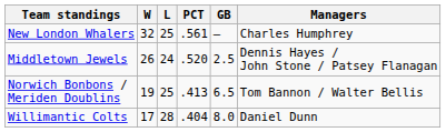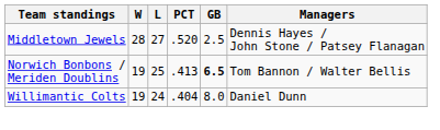- row: New London Whalers | 32 | 25 | .561 | – | Charles Humphrey
Middletown Jewels | W: 26 -> 28
Middletown Jewels | L: 24 -> 27
Norwich Bonbons / Meriden Doublins | GB: normal -> bold
Willimantic Colts | W: 17 -> 19
Willimantic Colts | L: 28 -> 24
